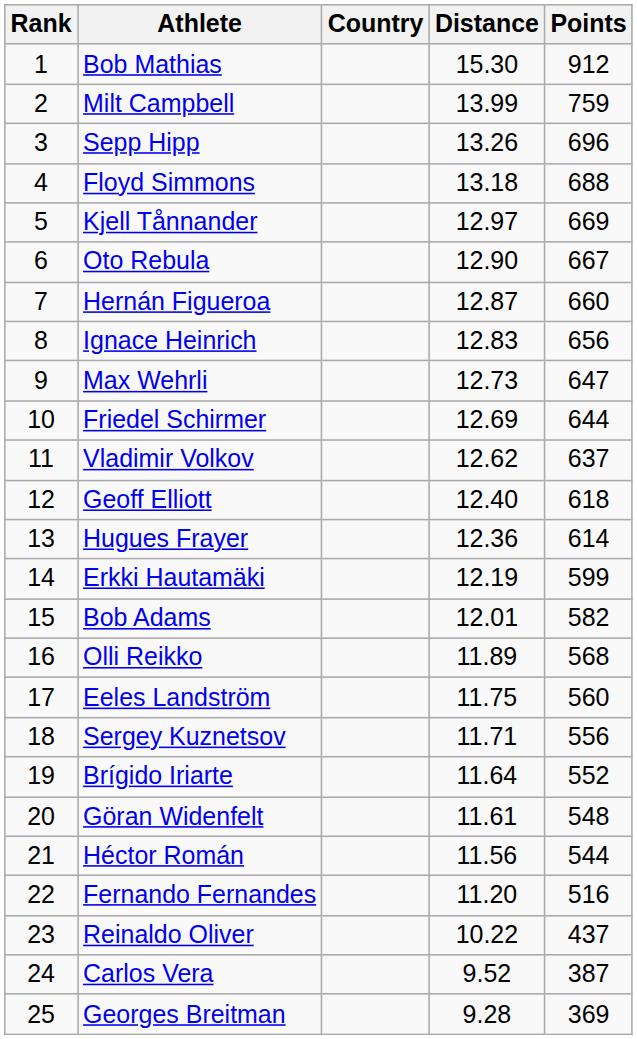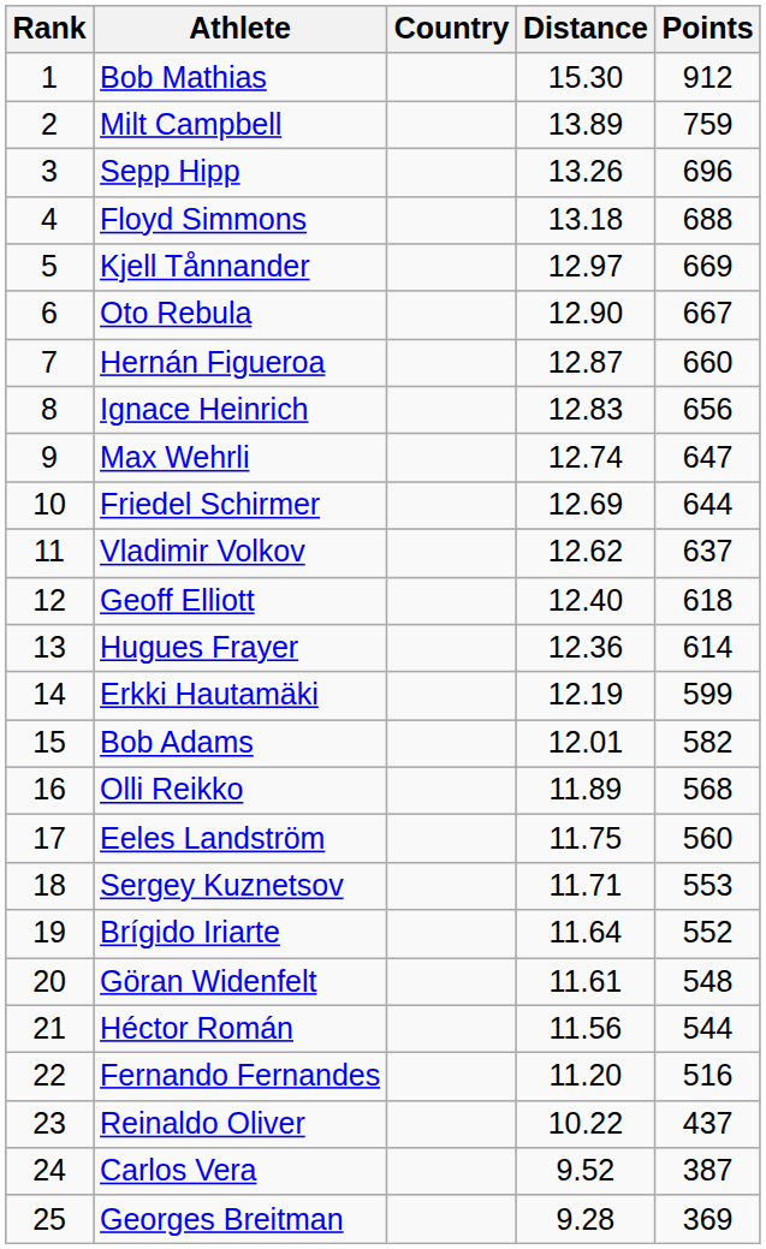Milt Campbell | Distance: 13.99 -> 13.89
Max Wehrli | Distance: 12.73 -> 12.74
Sergey Kuznetsov | Points: 556 -> 553
